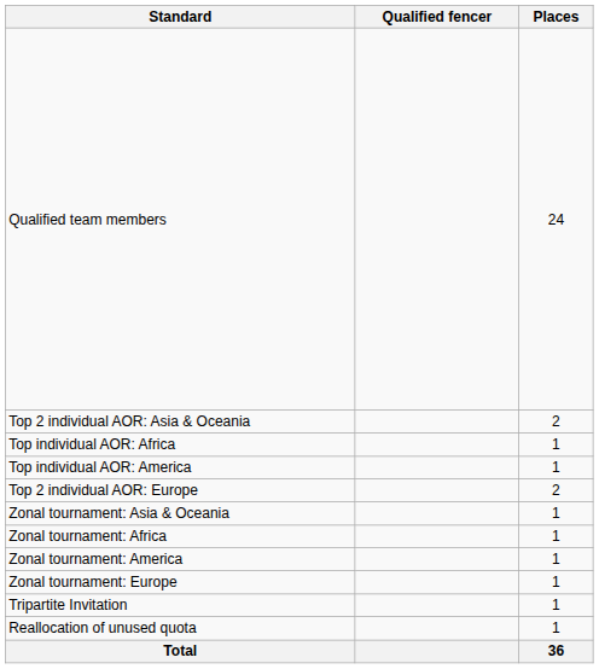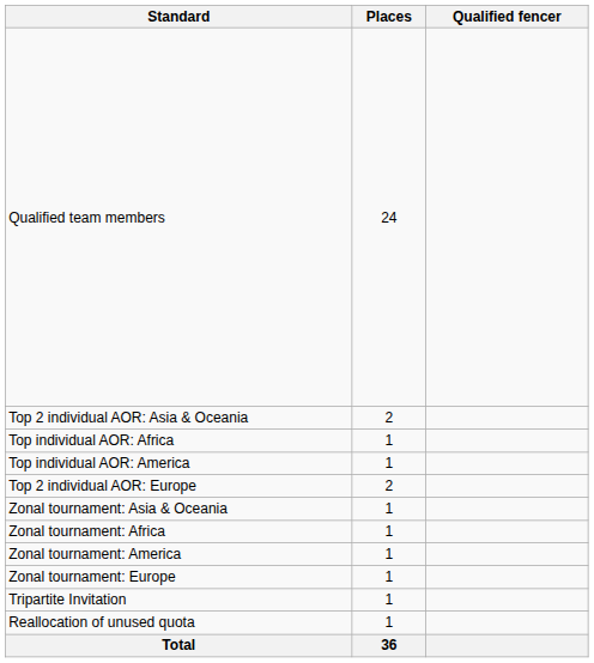columns swapped: Places <-> Qualified fencer
